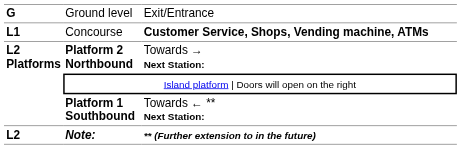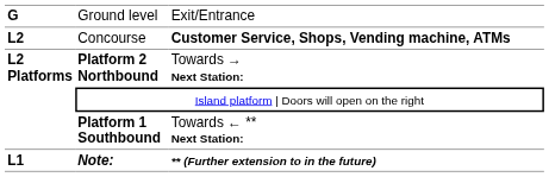Concourse | column 1: L1 -> L2
Note: | column 1: L2 -> L1
